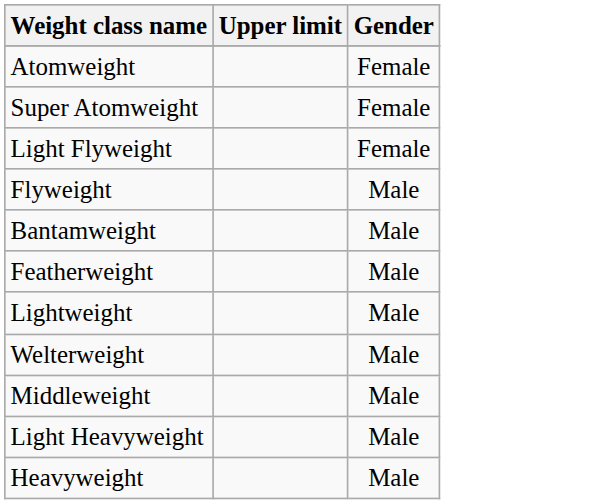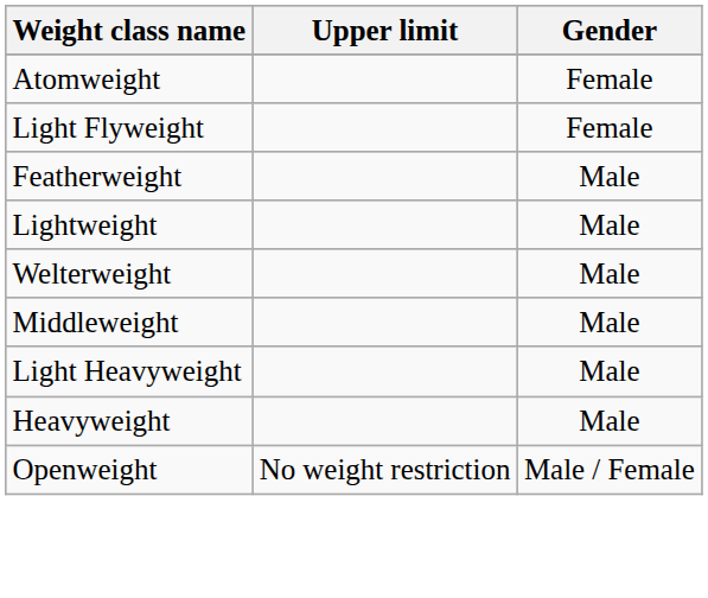- row: Super Atomweight | Female
- row: Flyweight | Male
- row: Bantamweight | Male
+ row: Openweight | No weight restriction | Male / Female
